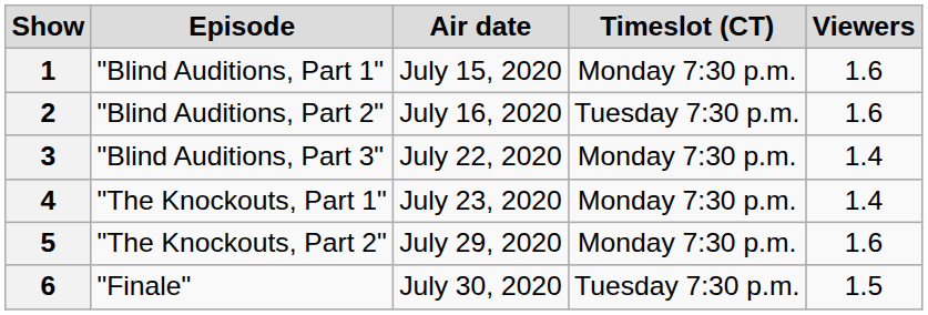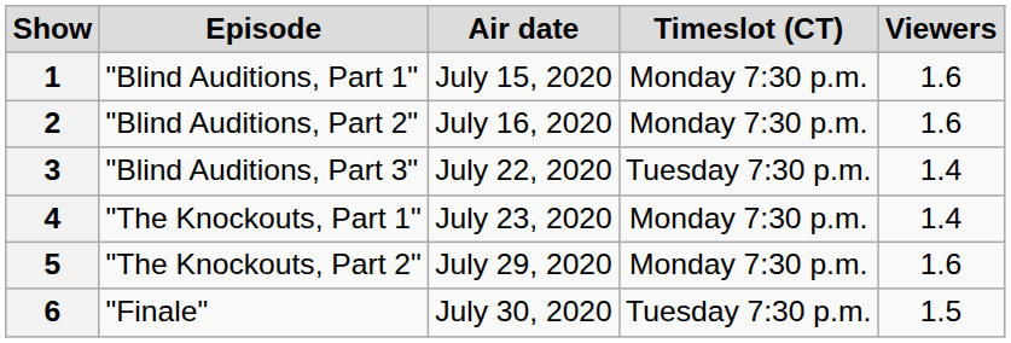2 | Timeslot (CT): Tuesday 7:30 p.m. -> Monday 7:30 p.m.
3 | Timeslot (CT): Monday 7:30 p.m. -> Tuesday 7:30 p.m.
